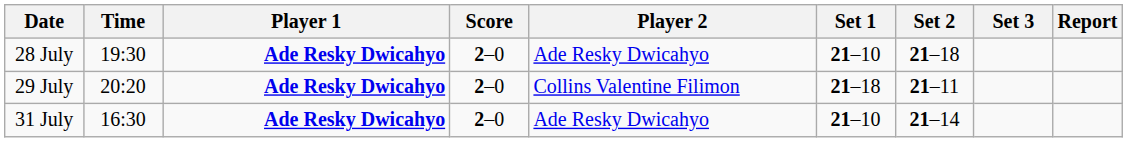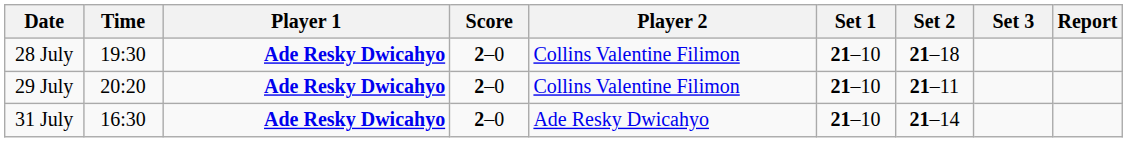28 July | Player 2: Ade Resky Dwicahyo -> Collins Valentine Filimon
29 July | Set 1: 21–18 -> 21–10
